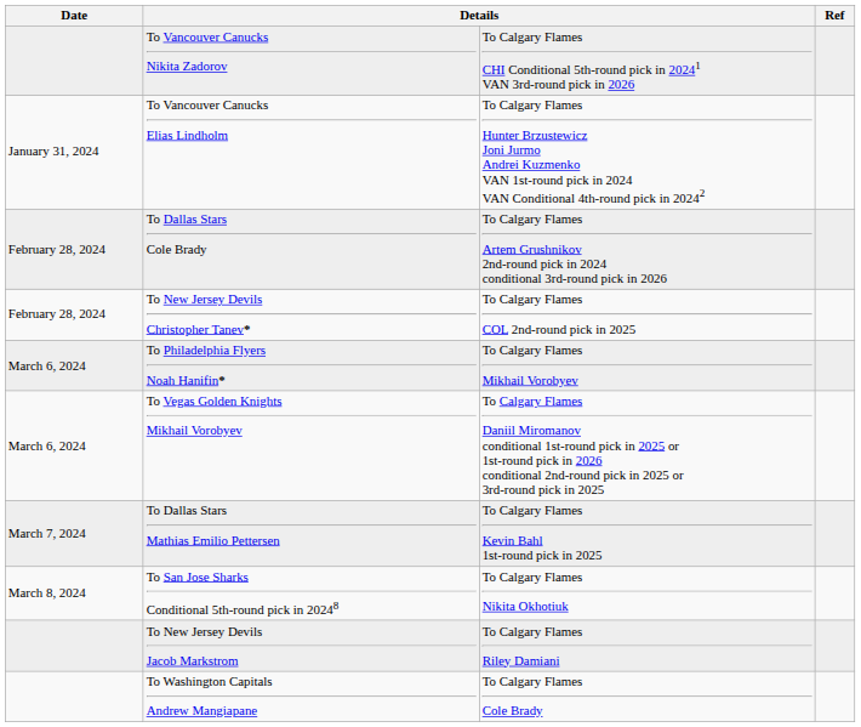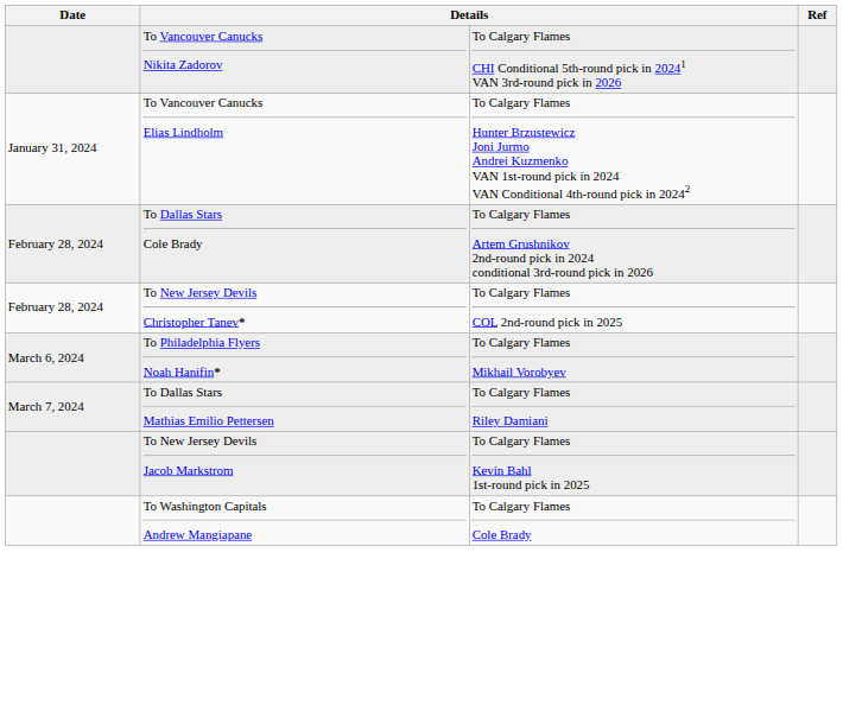- row: March 6, 2024 | To Vegas Golden Knights Mikhail Vorobyev | To Calgary Flames Daniil Miromanov conditional 1st-round pick in 2025 or 1st-round pick in 2026 conditional 2nd-round pick in 2025 or 3rd-round pick in 2025
To Dallas Stars Mathias Emilio Pettersen | column 3: To Calgary Flames Kevin Bahl 1st-round pick in 2025 -> To Calgary Flames Riley Damiani
- row: March 8, 2024 | To San Jose Sharks Conditional 5th-round pick in 20248 | To Calgary Flames Nikita Okhotiuk
To New Jersey Devils Jacob Markstrom | column 3: To Calgary Flames Riley Damiani -> To Calgary Flames Kevin Bahl 1st-round pick in 2025
